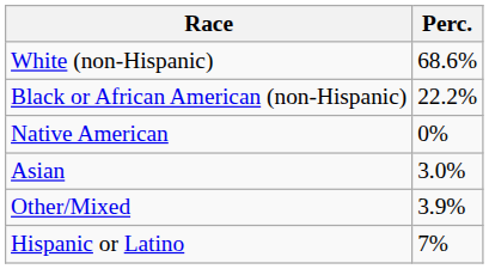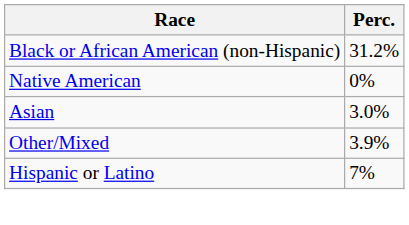- row: White (non-Hispanic) | 68.6%
Black or African American (non-Hispanic) | Perc.: 22.2% -> 31.2%
